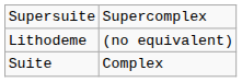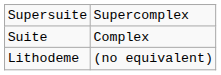rows swapped: Suite <-> Lithodeme
